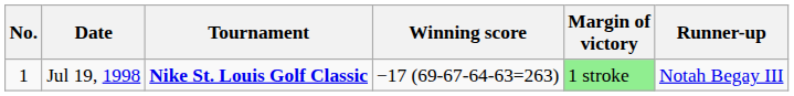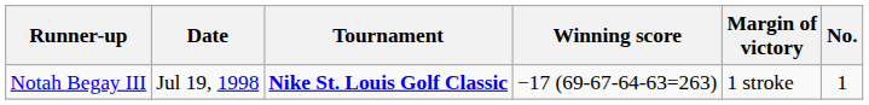columns swapped: No. <-> Runner-up
Jul 19, 1998 | Margin of victory: lightgreen background -> no background
